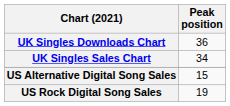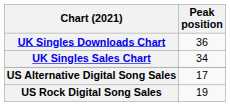US Alternative Digital Song Sales | Peak position: 15 -> 17
